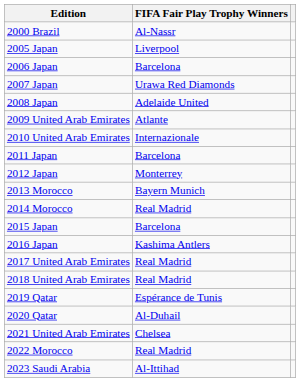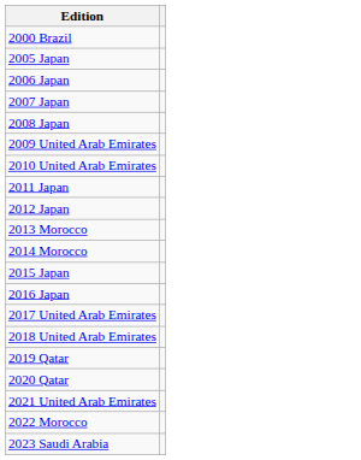- column: FIFA Fair Play Trophy Winners | Al-Nassr | Liverpool | Barcelona | Urawa Red Diamonds | Adelaide United | Atlante | Internazionale | Barcelona | Monterrey | Bayern Munich | Real Madrid | Barcelona | Kashima Antlers | Real Madrid | Real Madrid | Espérance de Tunis | Al-Duhail | Chelsea | Real Madrid | Al-Ittihad
